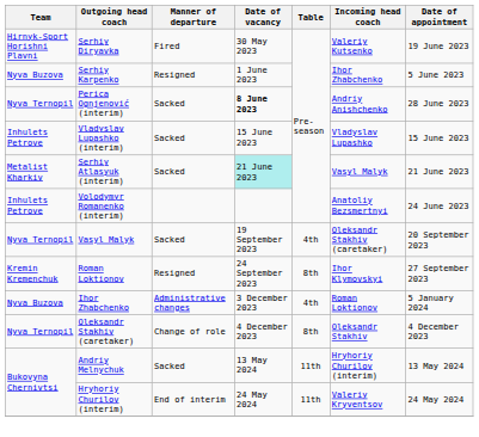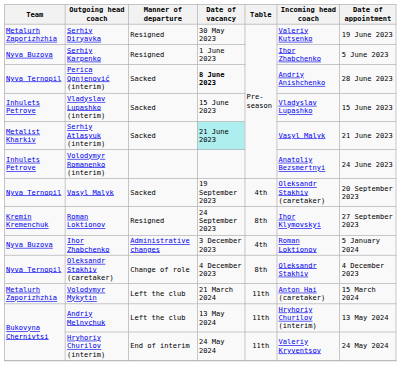Serhiy Diryavka | Team: Hirnyk-Sport Horishni Plavni -> Metalurh Zaporizhzhia
Serhiy Diryavka | Manner of departure: Fired -> Resigned
+ row: Metalurh Zaporizhzhia | Volodymyr Mykytin | Left the club | 21 March 2024 | 11th | Anton Hai (caretaker) | 15 March 2024
Andriy Melnychuk | Manner of departure: Sacked -> Left the club
